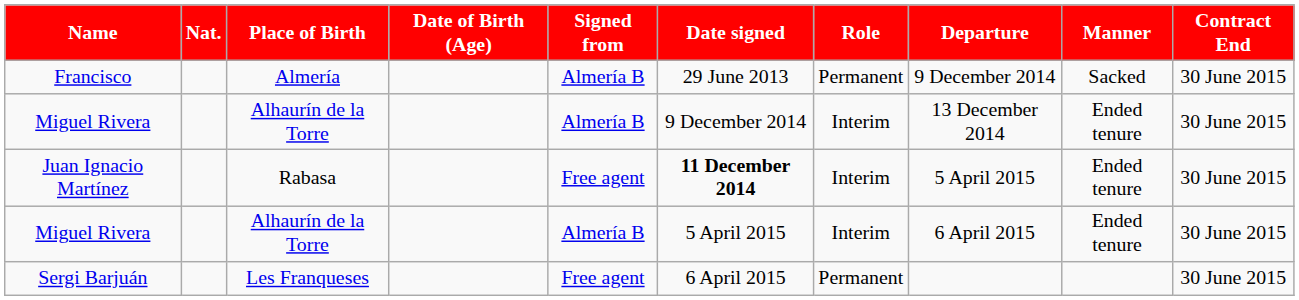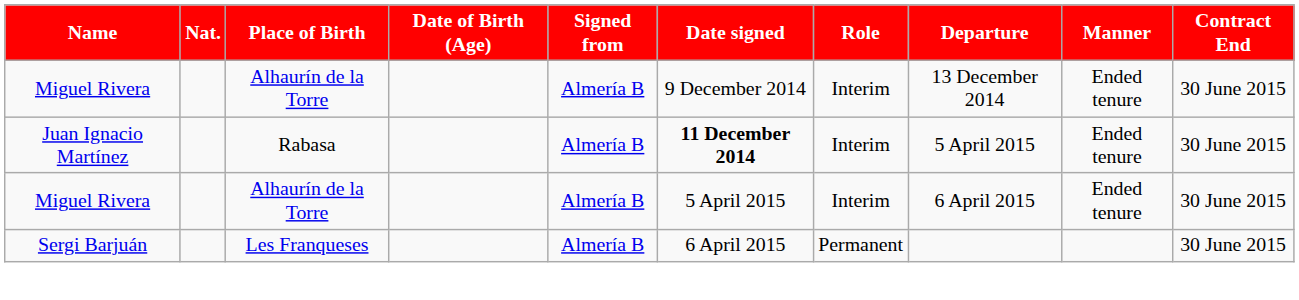- row: Francisco | Almería | Almería B | 29 June 2013 | Permanent | 9 December 2014 | Sacked | 30 June 2015
Juan Ignacio Martínez | Signed from: Free agent -> Almería B
Sergi Barjuán | Signed from: Free agent -> Almería B
